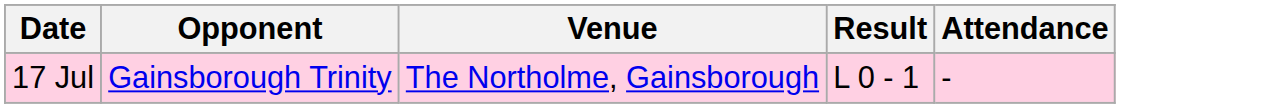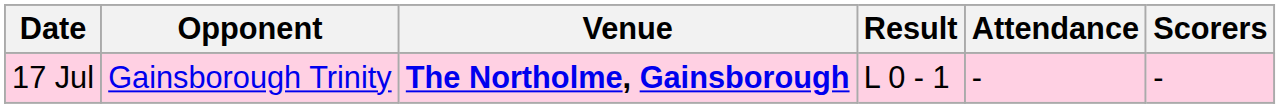+ column: Scorers | -
17 Jul | Venue: normal -> bold
